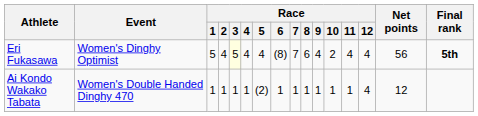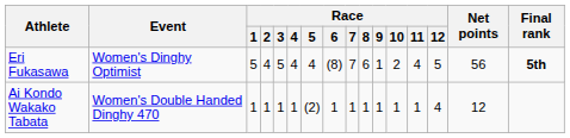Eri Fukasawa | Race / 3: lightyellow background -> no background
Eri Fukasawa | Race / 9: 4 -> 1
Eri Fukasawa | Race / 12: 4 -> 5
